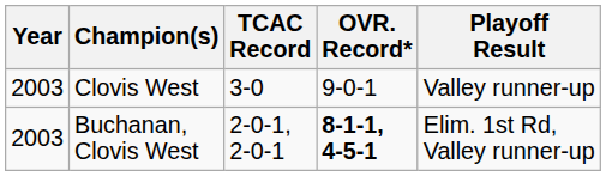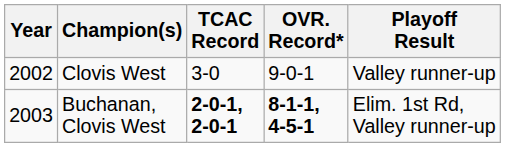Clovis West | Year: 2003 -> 2002
Buchanan, Clovis West | TCAC Record: normal -> bold
